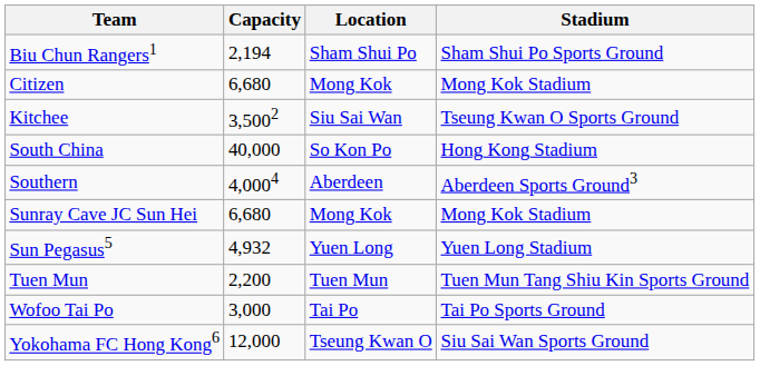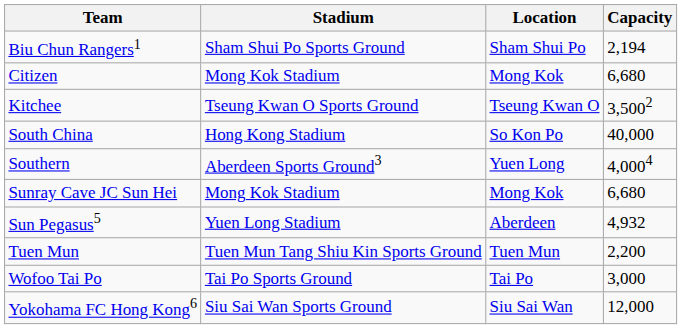columns swapped: Stadium <-> Capacity
Kitchee | Location: Siu Sai Wan -> Tseung Kwan O
Southern | Location: Aberdeen -> Yuen Long
Sun Pegasus5 | Location: Yuen Long -> Aberdeen
Yokohama FC Hong Kong6 | Location: Tseung Kwan O -> Siu Sai Wan
